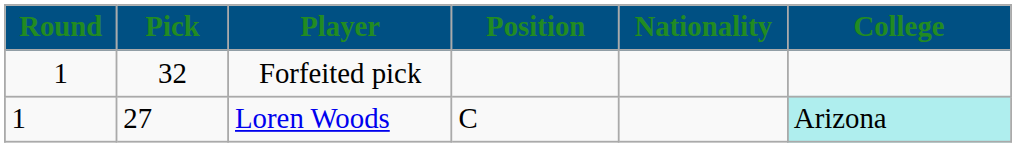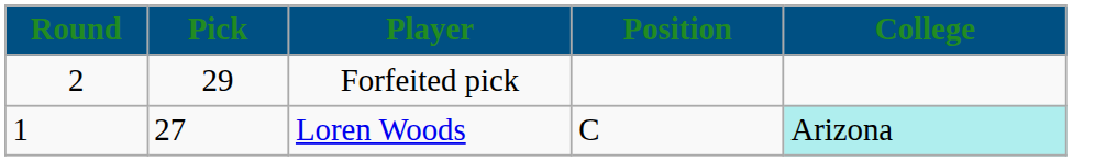- column: Nationality
Forfeited pick | Round: 1 -> 2
Forfeited pick | Pick: 32 -> 29
